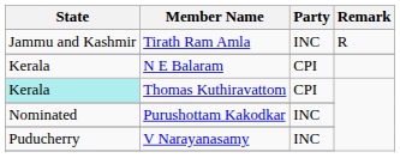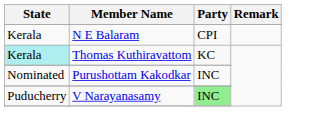- row: Jammu and Kashmir | Tirath Ram Amla | INC | R
Thomas Kuthiravattom | Party: CPI -> KC
V Narayanasamy | Party: no background -> lightgreen background
